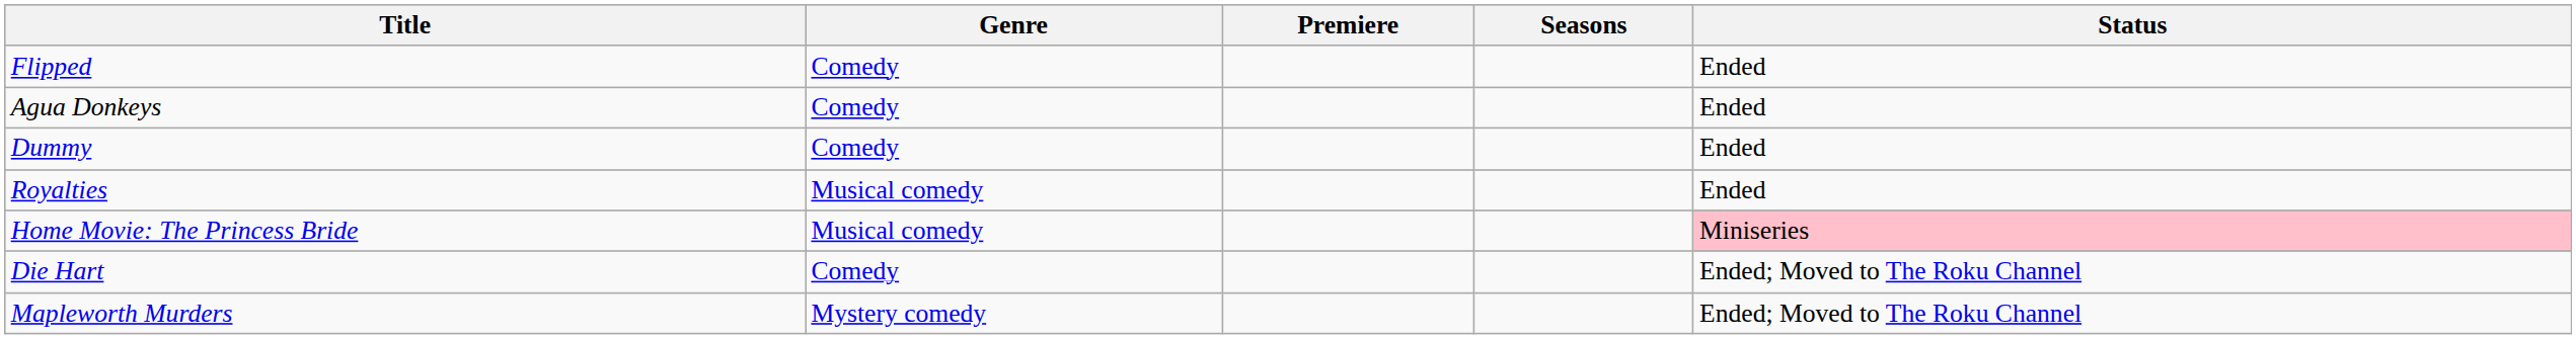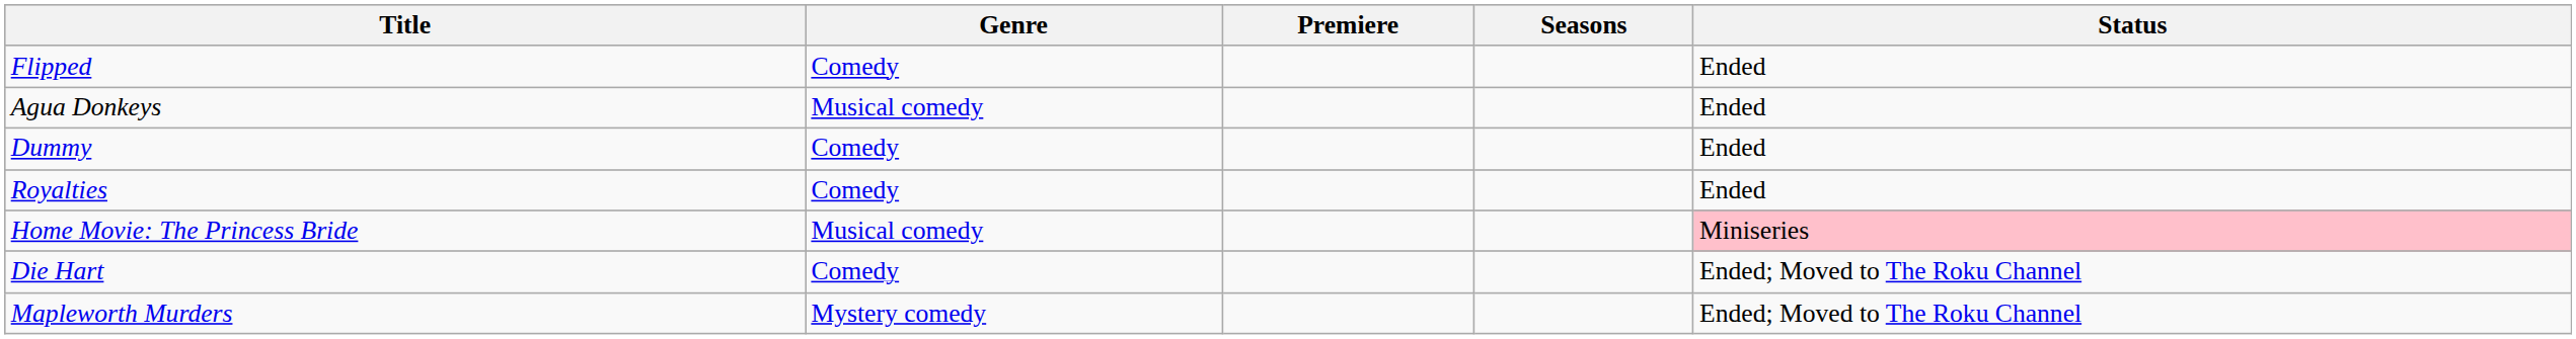Agua Donkeys | Genre: Comedy -> Musical comedy
Royalties | Genre: Musical comedy -> Comedy
